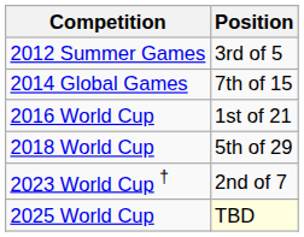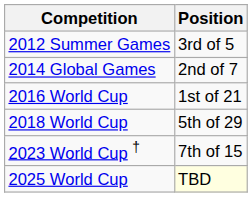2014 Global Games | Position: 7th of 15 -> 2nd of 7
2023 World Cup † | Position: 2nd of 7 -> 7th of 15
